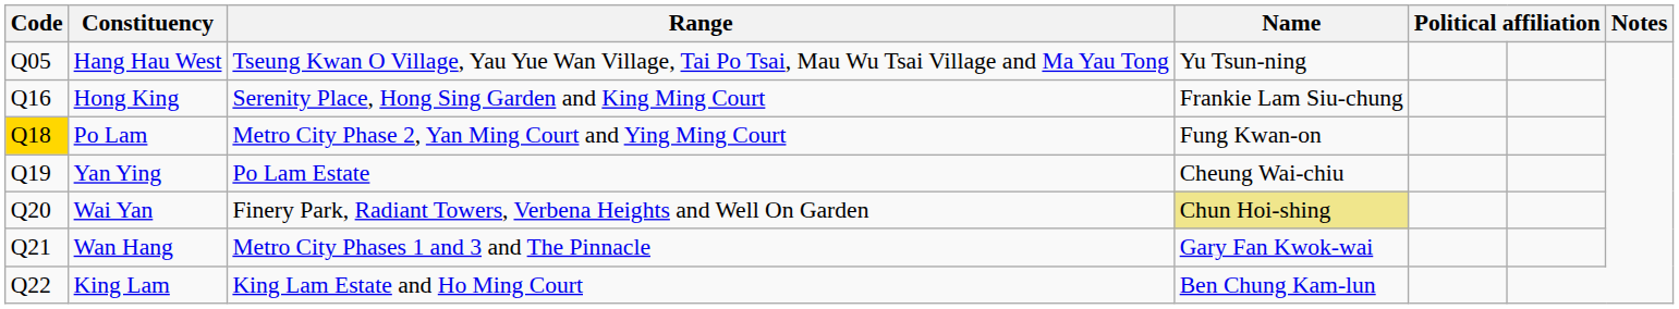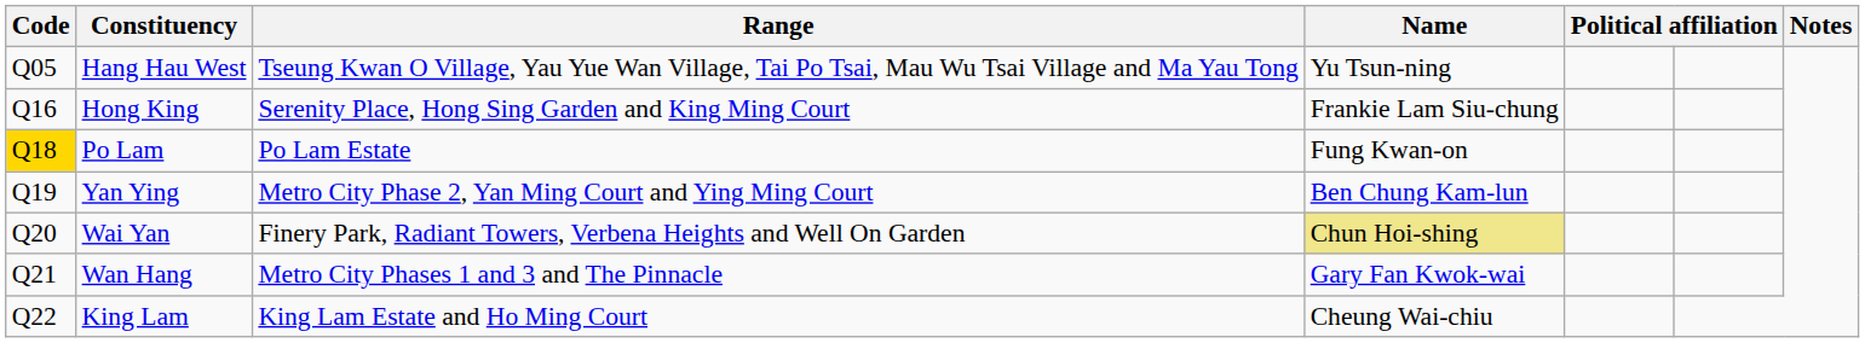Po Lam | Range: Metro City Phase 2, Yan Ming Court and Ying Ming Court -> Po Lam Estate
Yan Ying | Range: Po Lam Estate -> Metro City Phase 2, Yan Ming Court and Ying Ming Court
Yan Ying | Name: Cheung Wai-chiu -> Ben Chung Kam-lun
King Lam | Name: Ben Chung Kam-lun -> Cheung Wai-chiu
